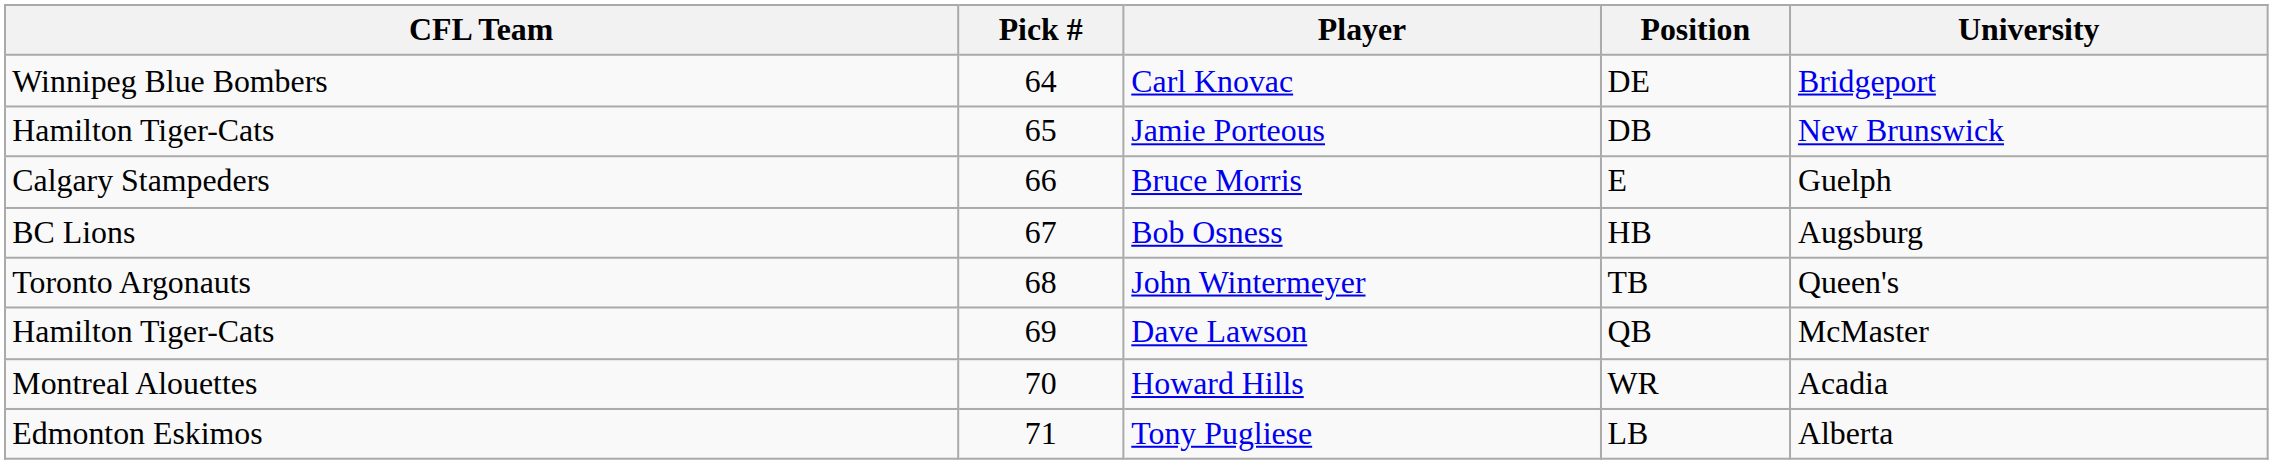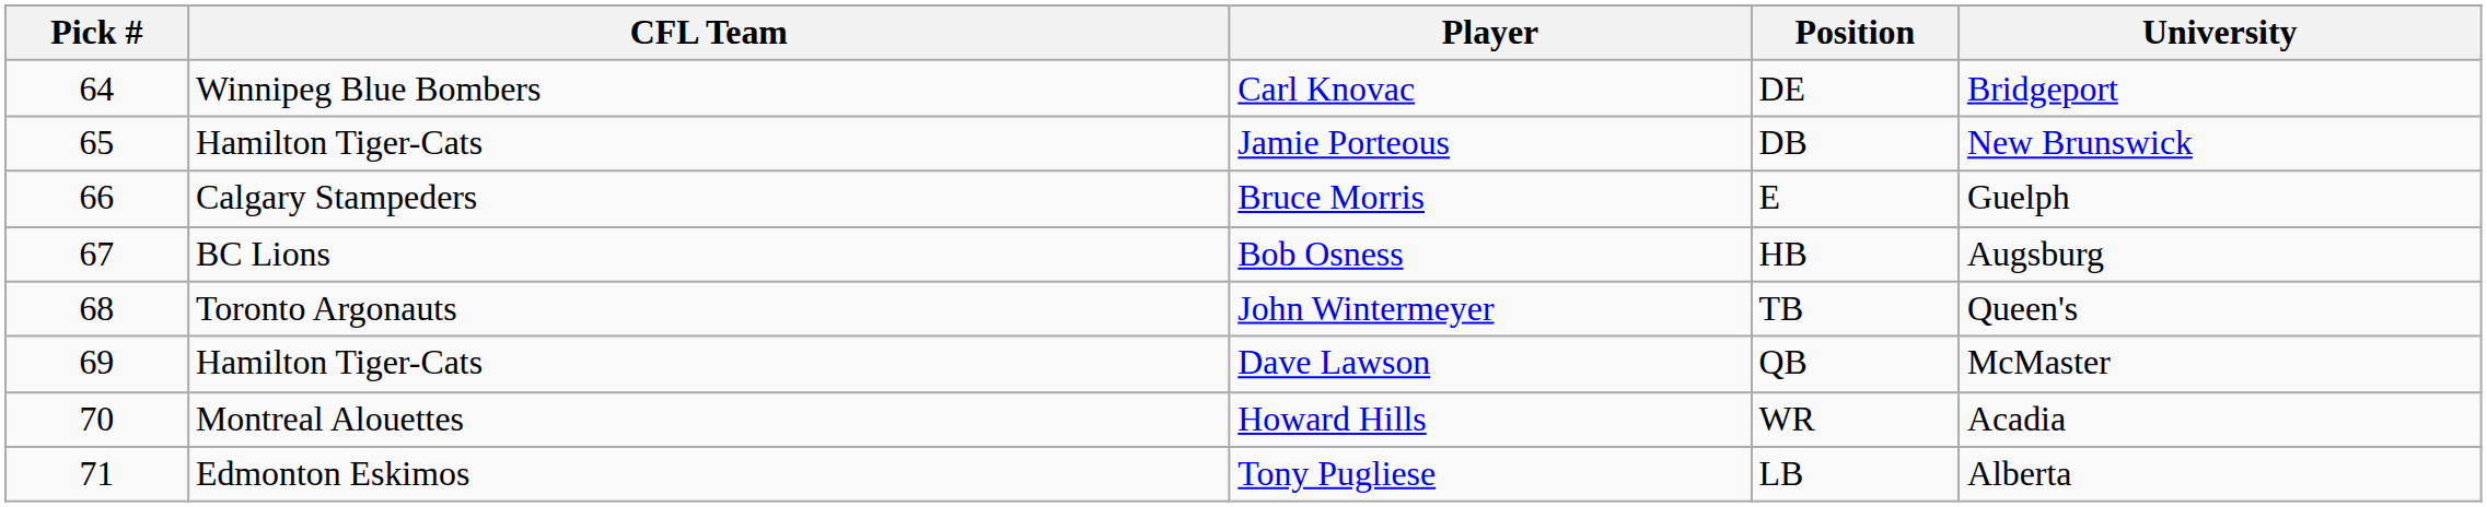columns swapped: Pick # <-> CFL Team
